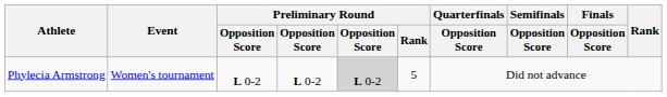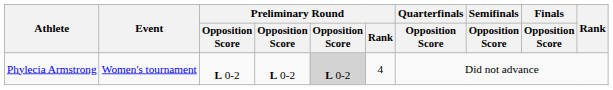Phylecia Armstrong | Preliminary Round / Rank: 5 -> 4
